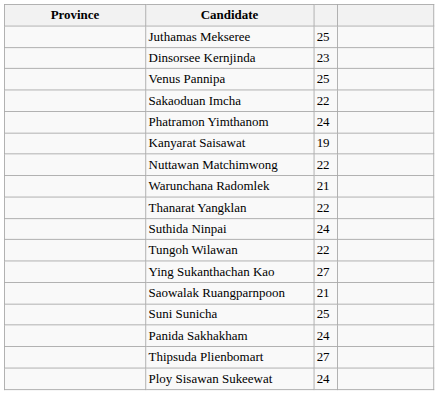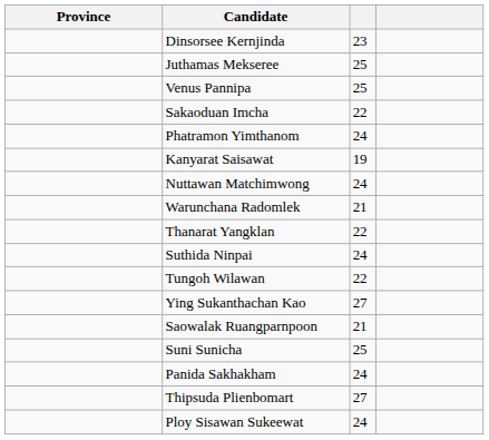rows swapped: Dinsorsee Kernjinda <-> Juthamas Mekseree
Nuttawan Matchimwong | column 3: 22 -> 24
